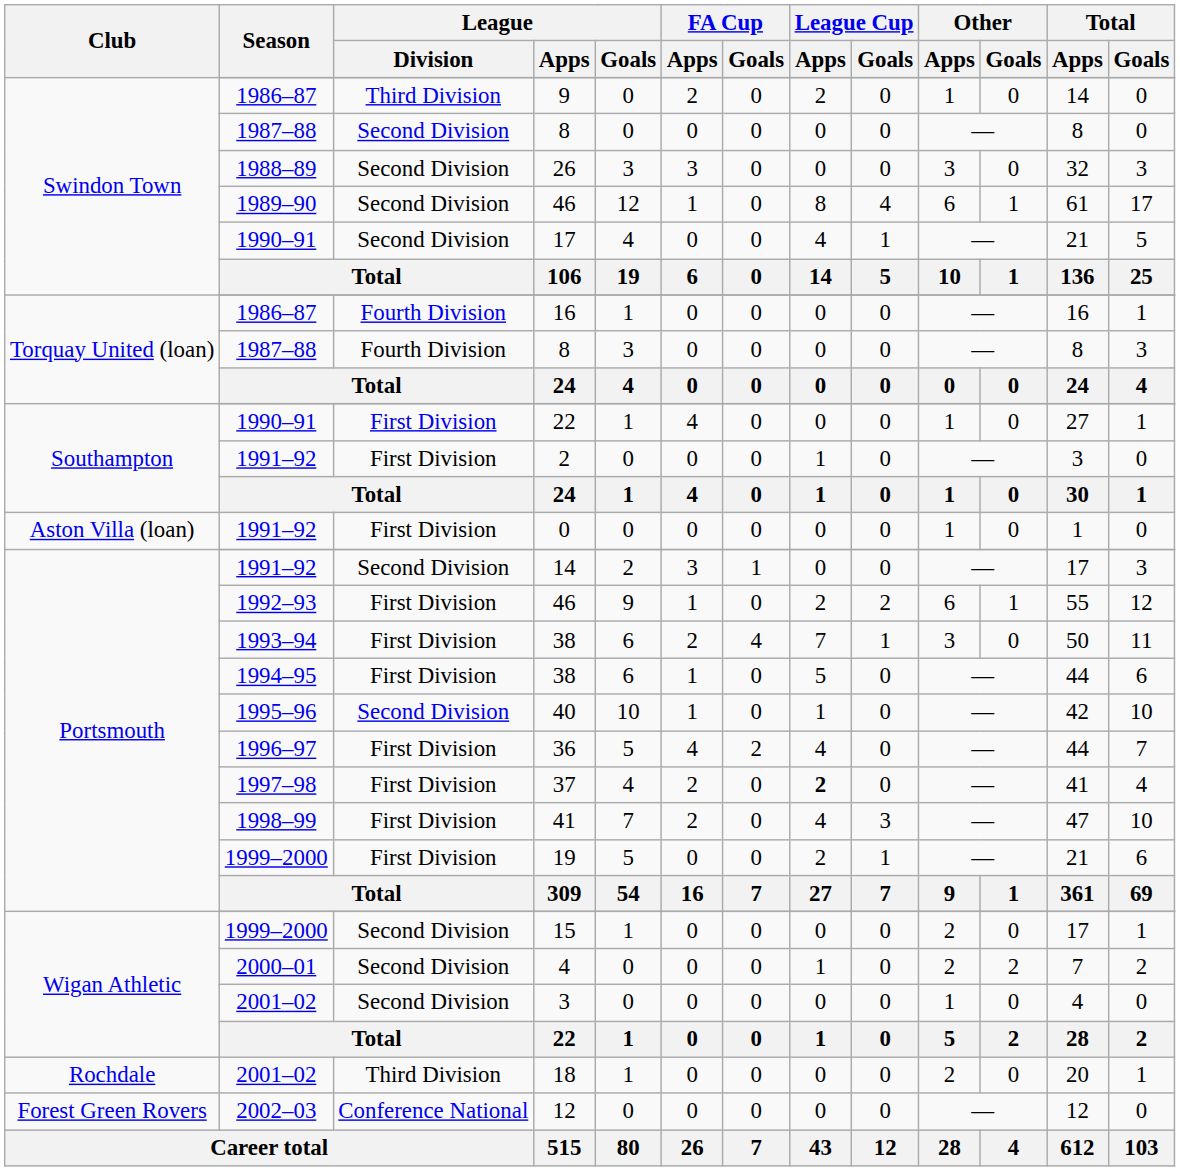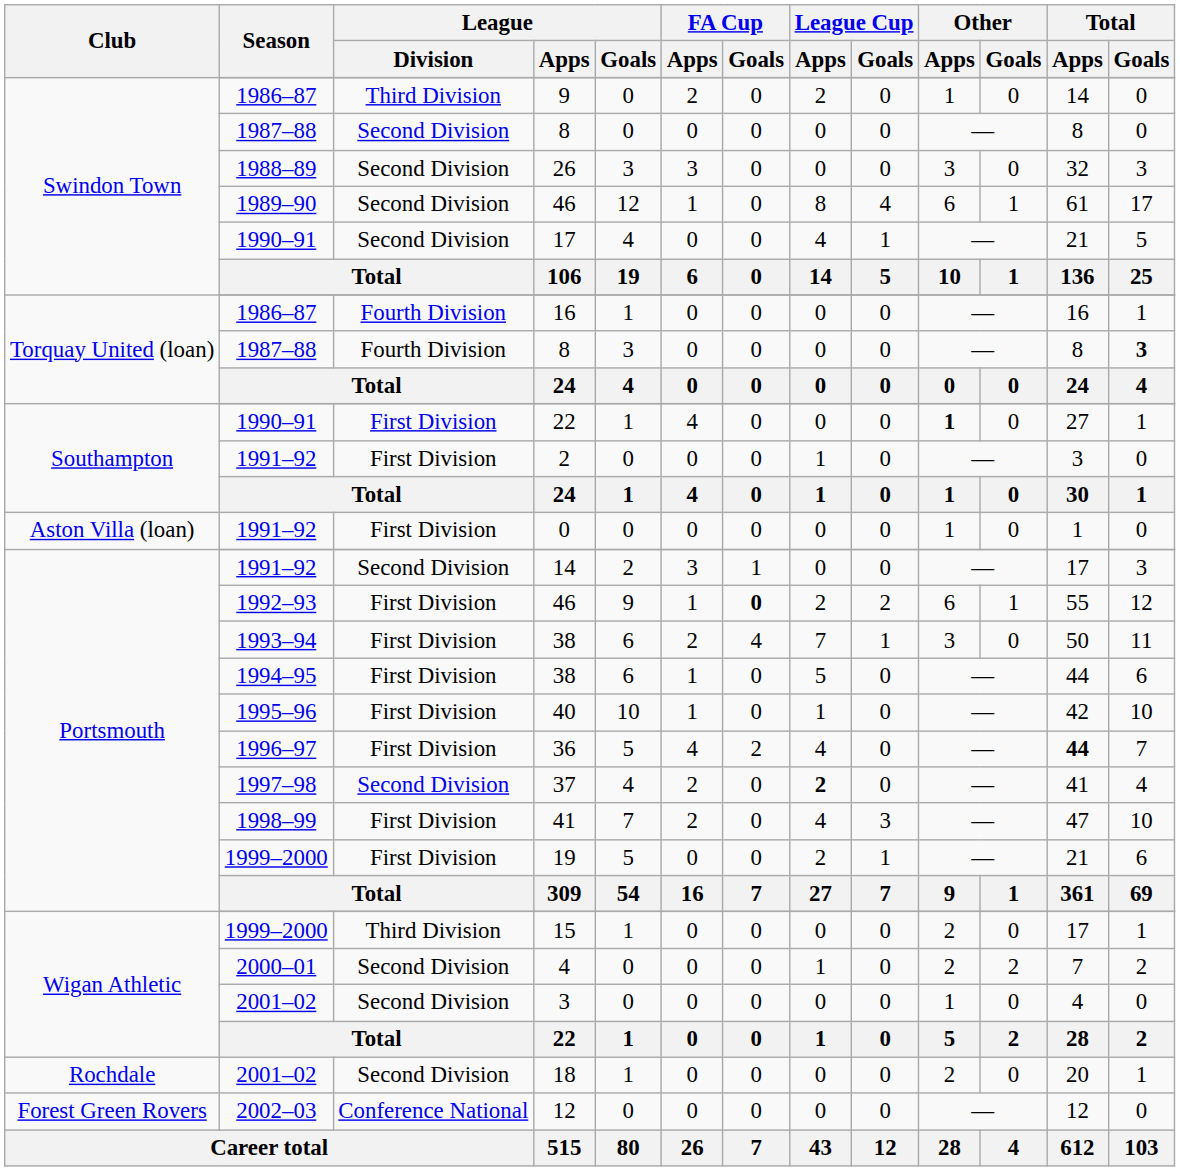Torquay United (loan) / 8 | Total / Goals: normal -> bold
Southampton / 22 | Other / Apps: normal -> bold
Portsmouth / 46 | FA Cup / Goals: normal -> bold
40 | League / Division: Second Division -> First Division
36 | Total / Apps: normal -> bold
37 | League / Division: First Division -> Second Division
15 | League / Division: Second Division -> Third Division
18 | League / Division: Third Division -> Second Division
